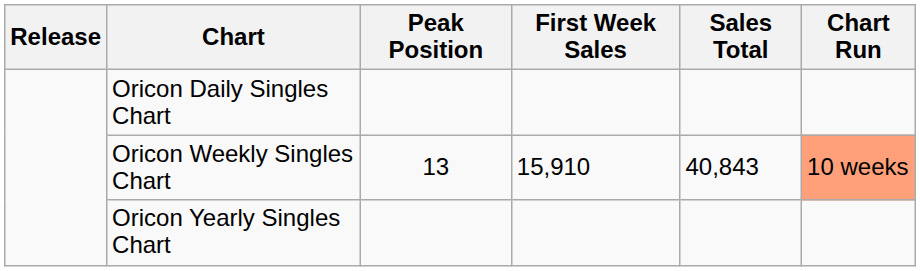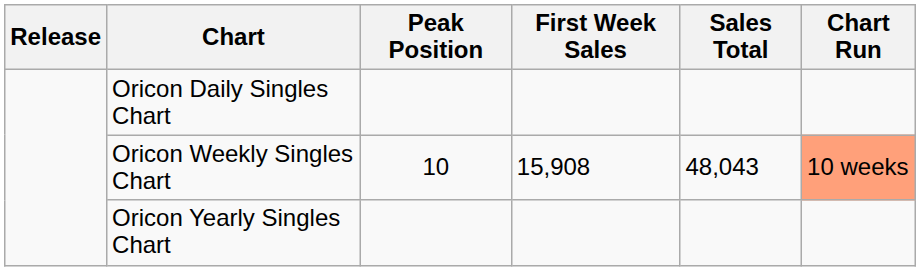Oricon Weekly Singles Chart | Peak Position: 13 -> 10
Oricon Weekly Singles Chart | First Week Sales: 15,910 -> 15,908
Oricon Weekly Singles Chart | Sales Total: 40,843 -> 48,043
